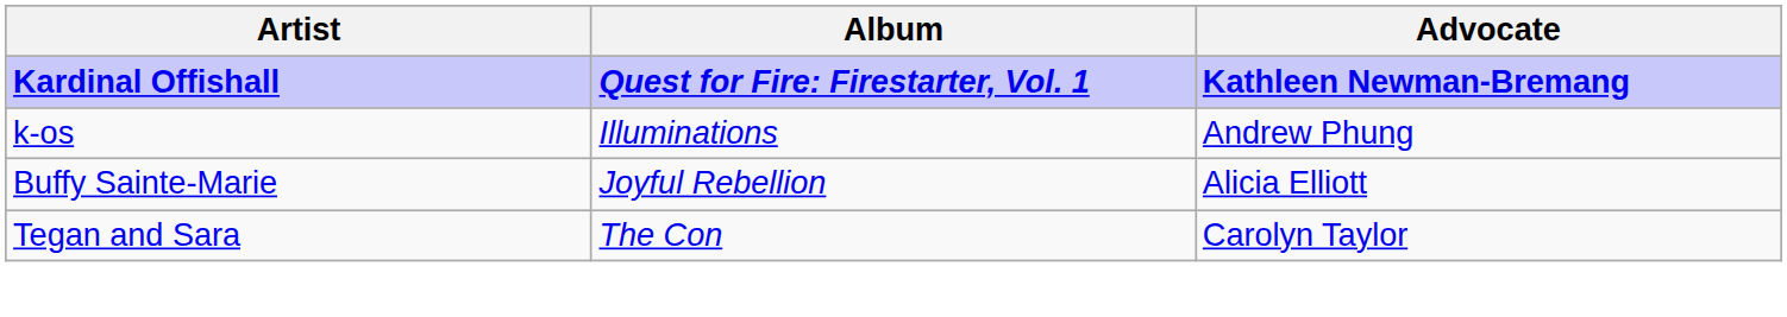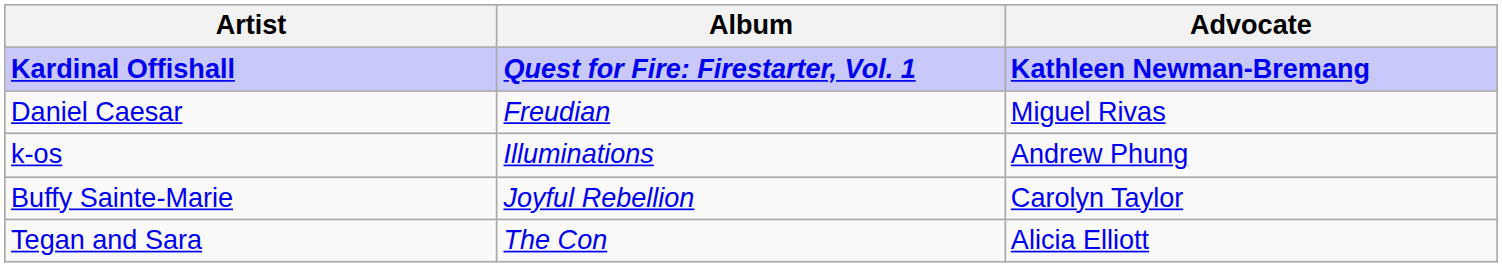+ row: Daniel Caesar | Freudian | Miguel Rivas
Buffy Sainte-Marie | Advocate: Alicia Elliott -> Carolyn Taylor
Tegan and Sara | Advocate: Carolyn Taylor -> Alicia Elliott
